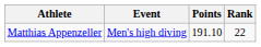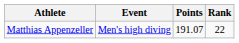Matthias Appenzeller | Points: 191.10 -> 191.07
